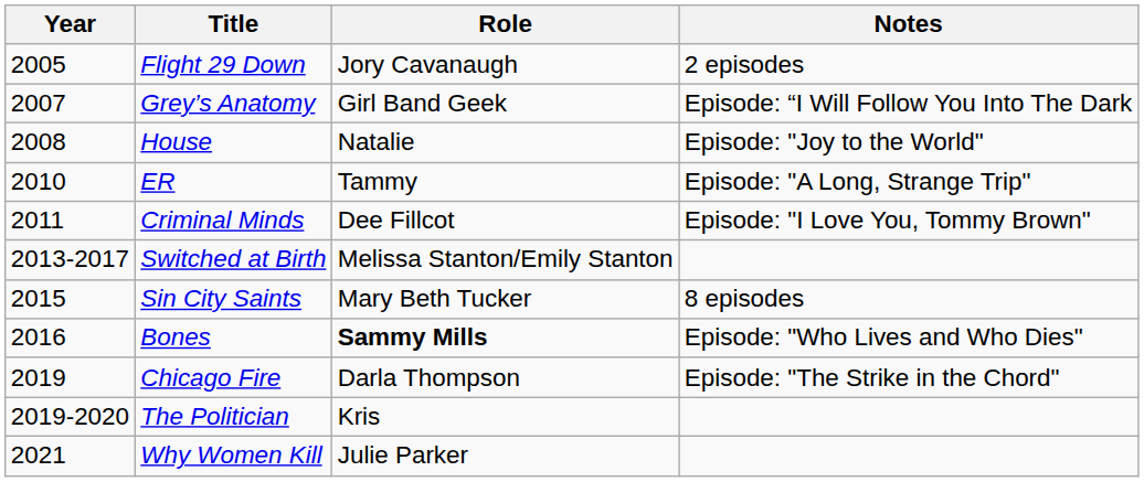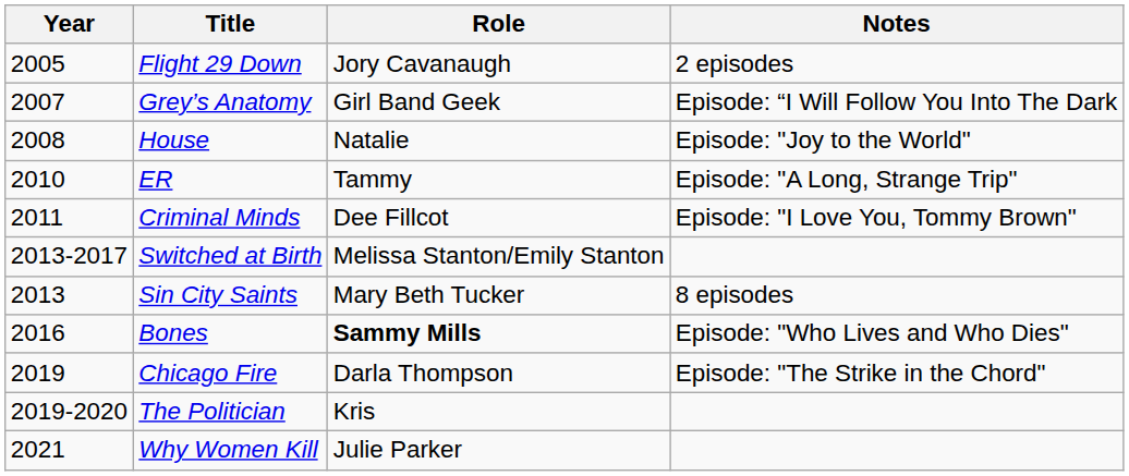Sin City Saints | Year: 2015 -> 2013
